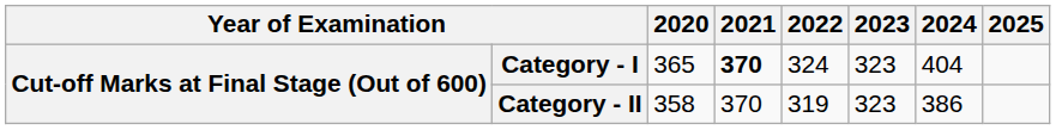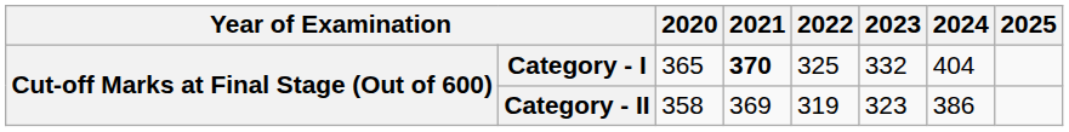Category - I | 2022: 324 -> 325
Category - I | 2023: 323 -> 332
Category - II | 2021: 370 -> 369
